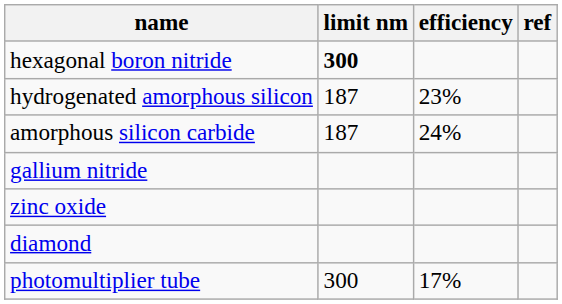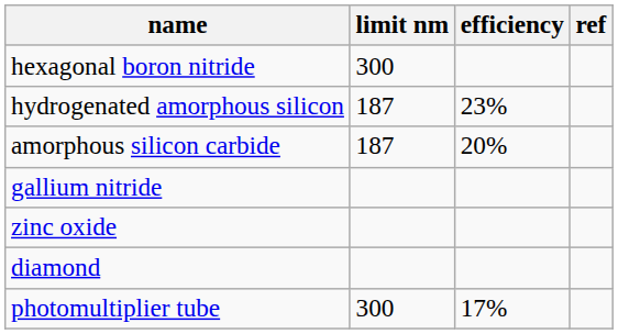hexagonal boron nitride | limit nm: bold -> normal
amorphous silicon carbide | efficiency: 24% -> 20%
